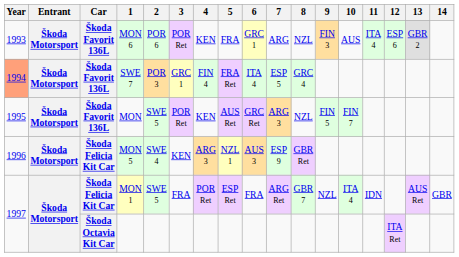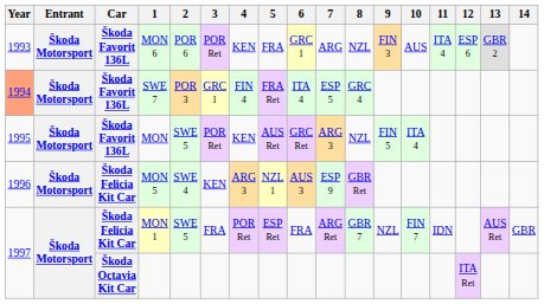MON | 10: FIN 7 -> ITA 4
MON 1 | 10: ITA 4 -> FIN 7
